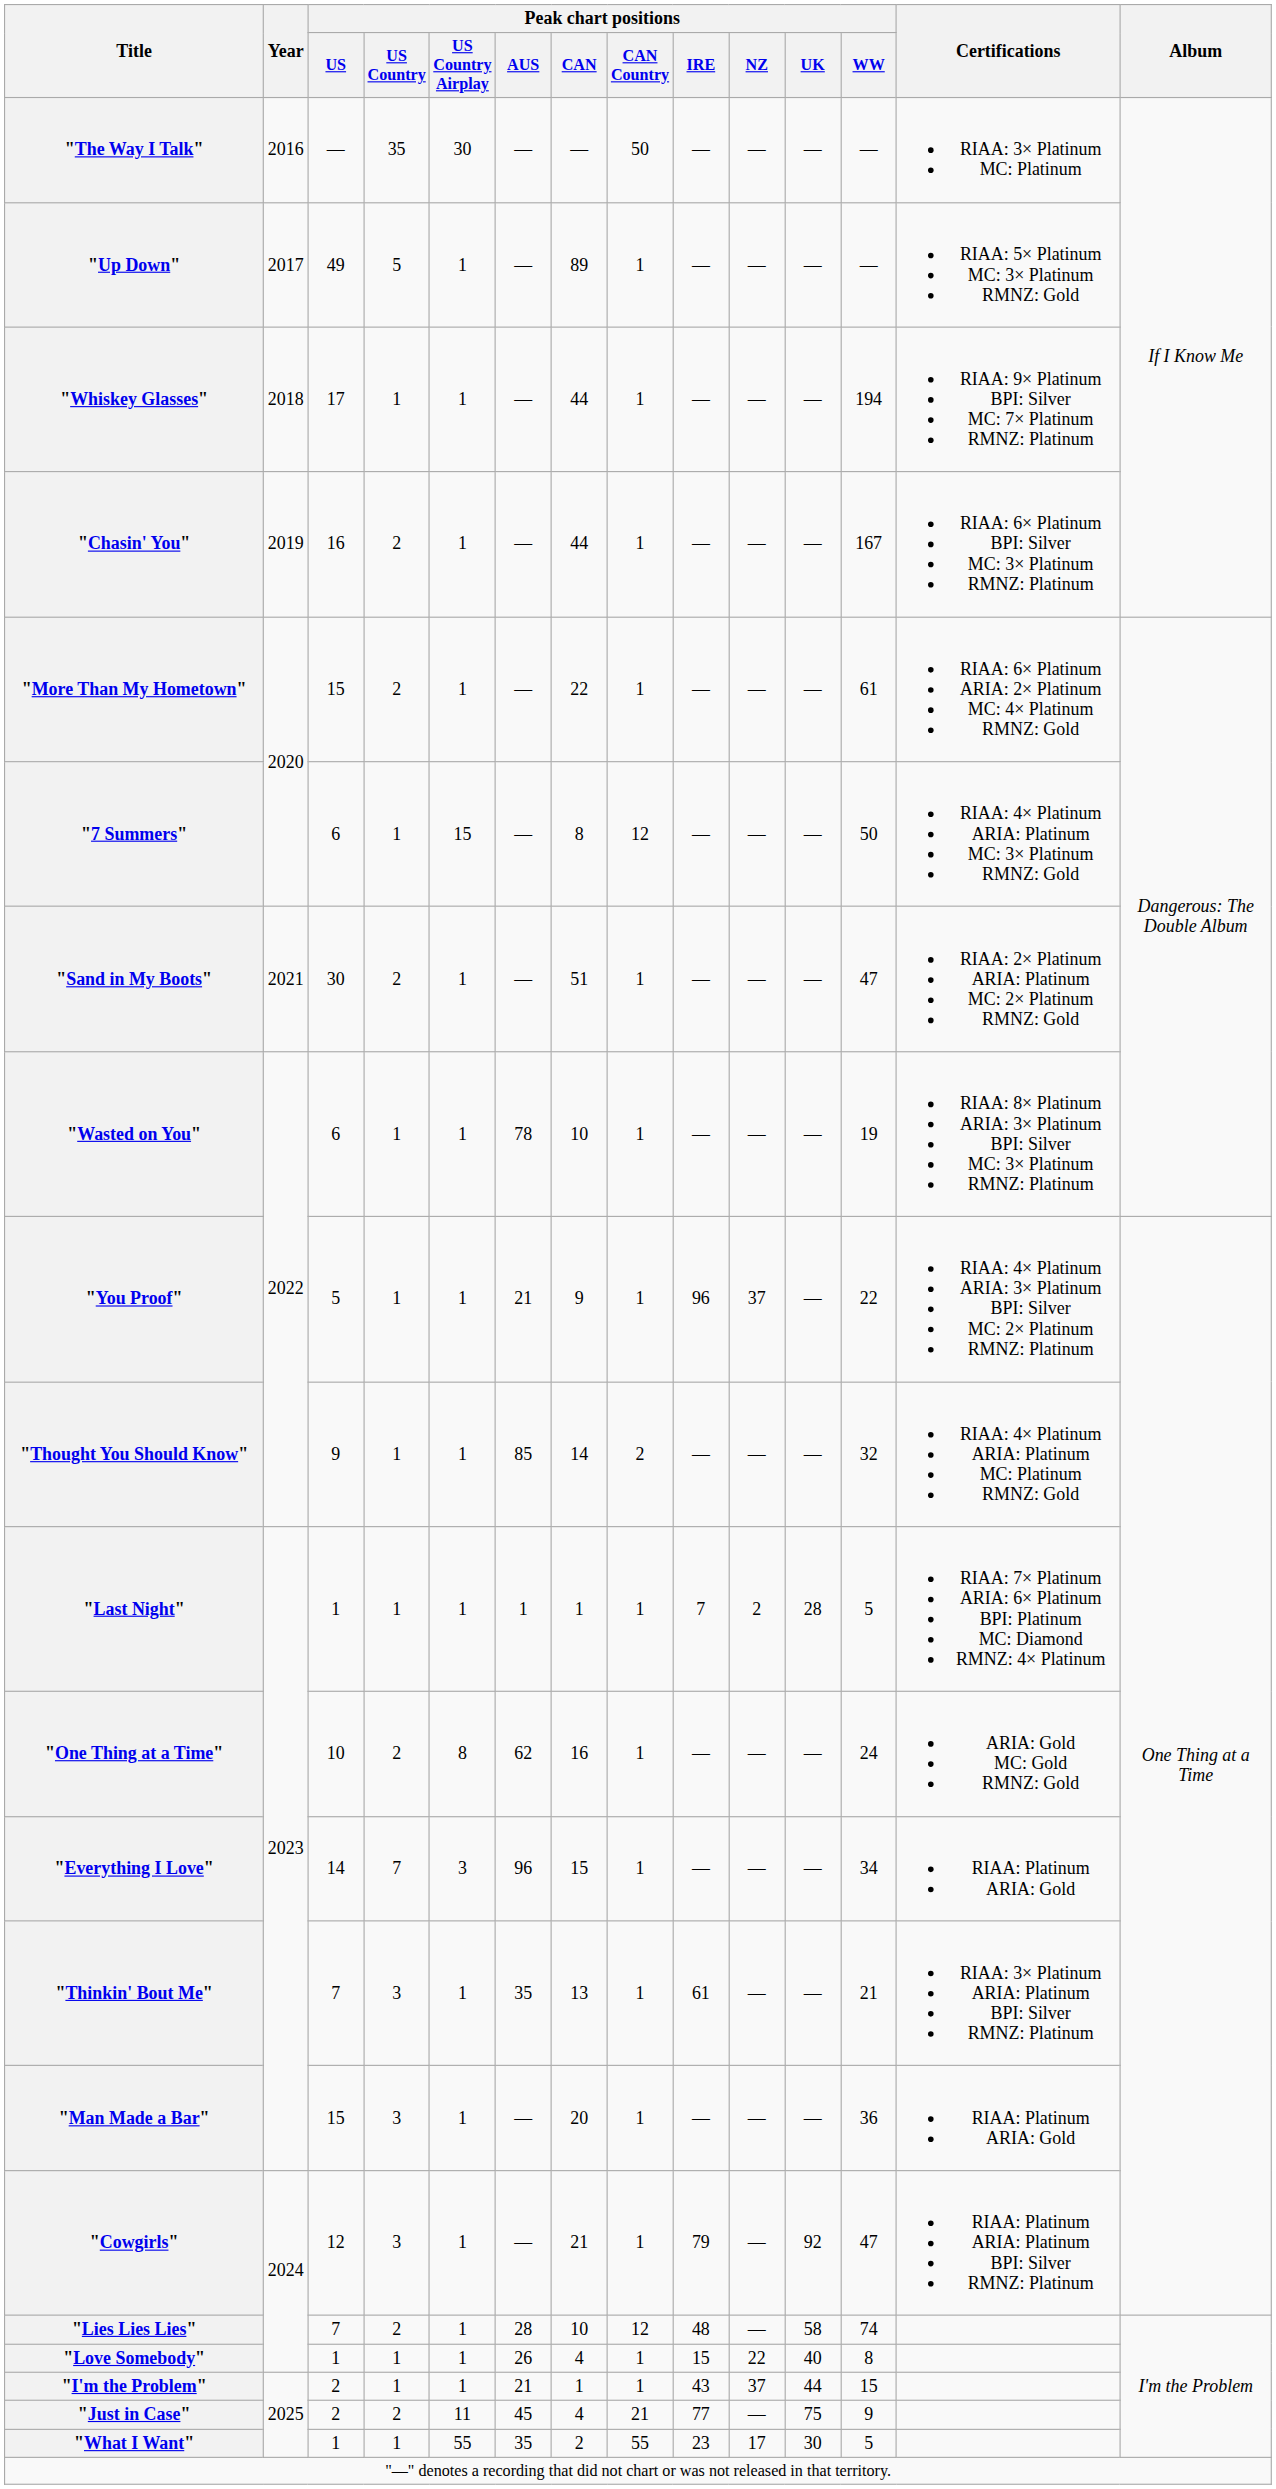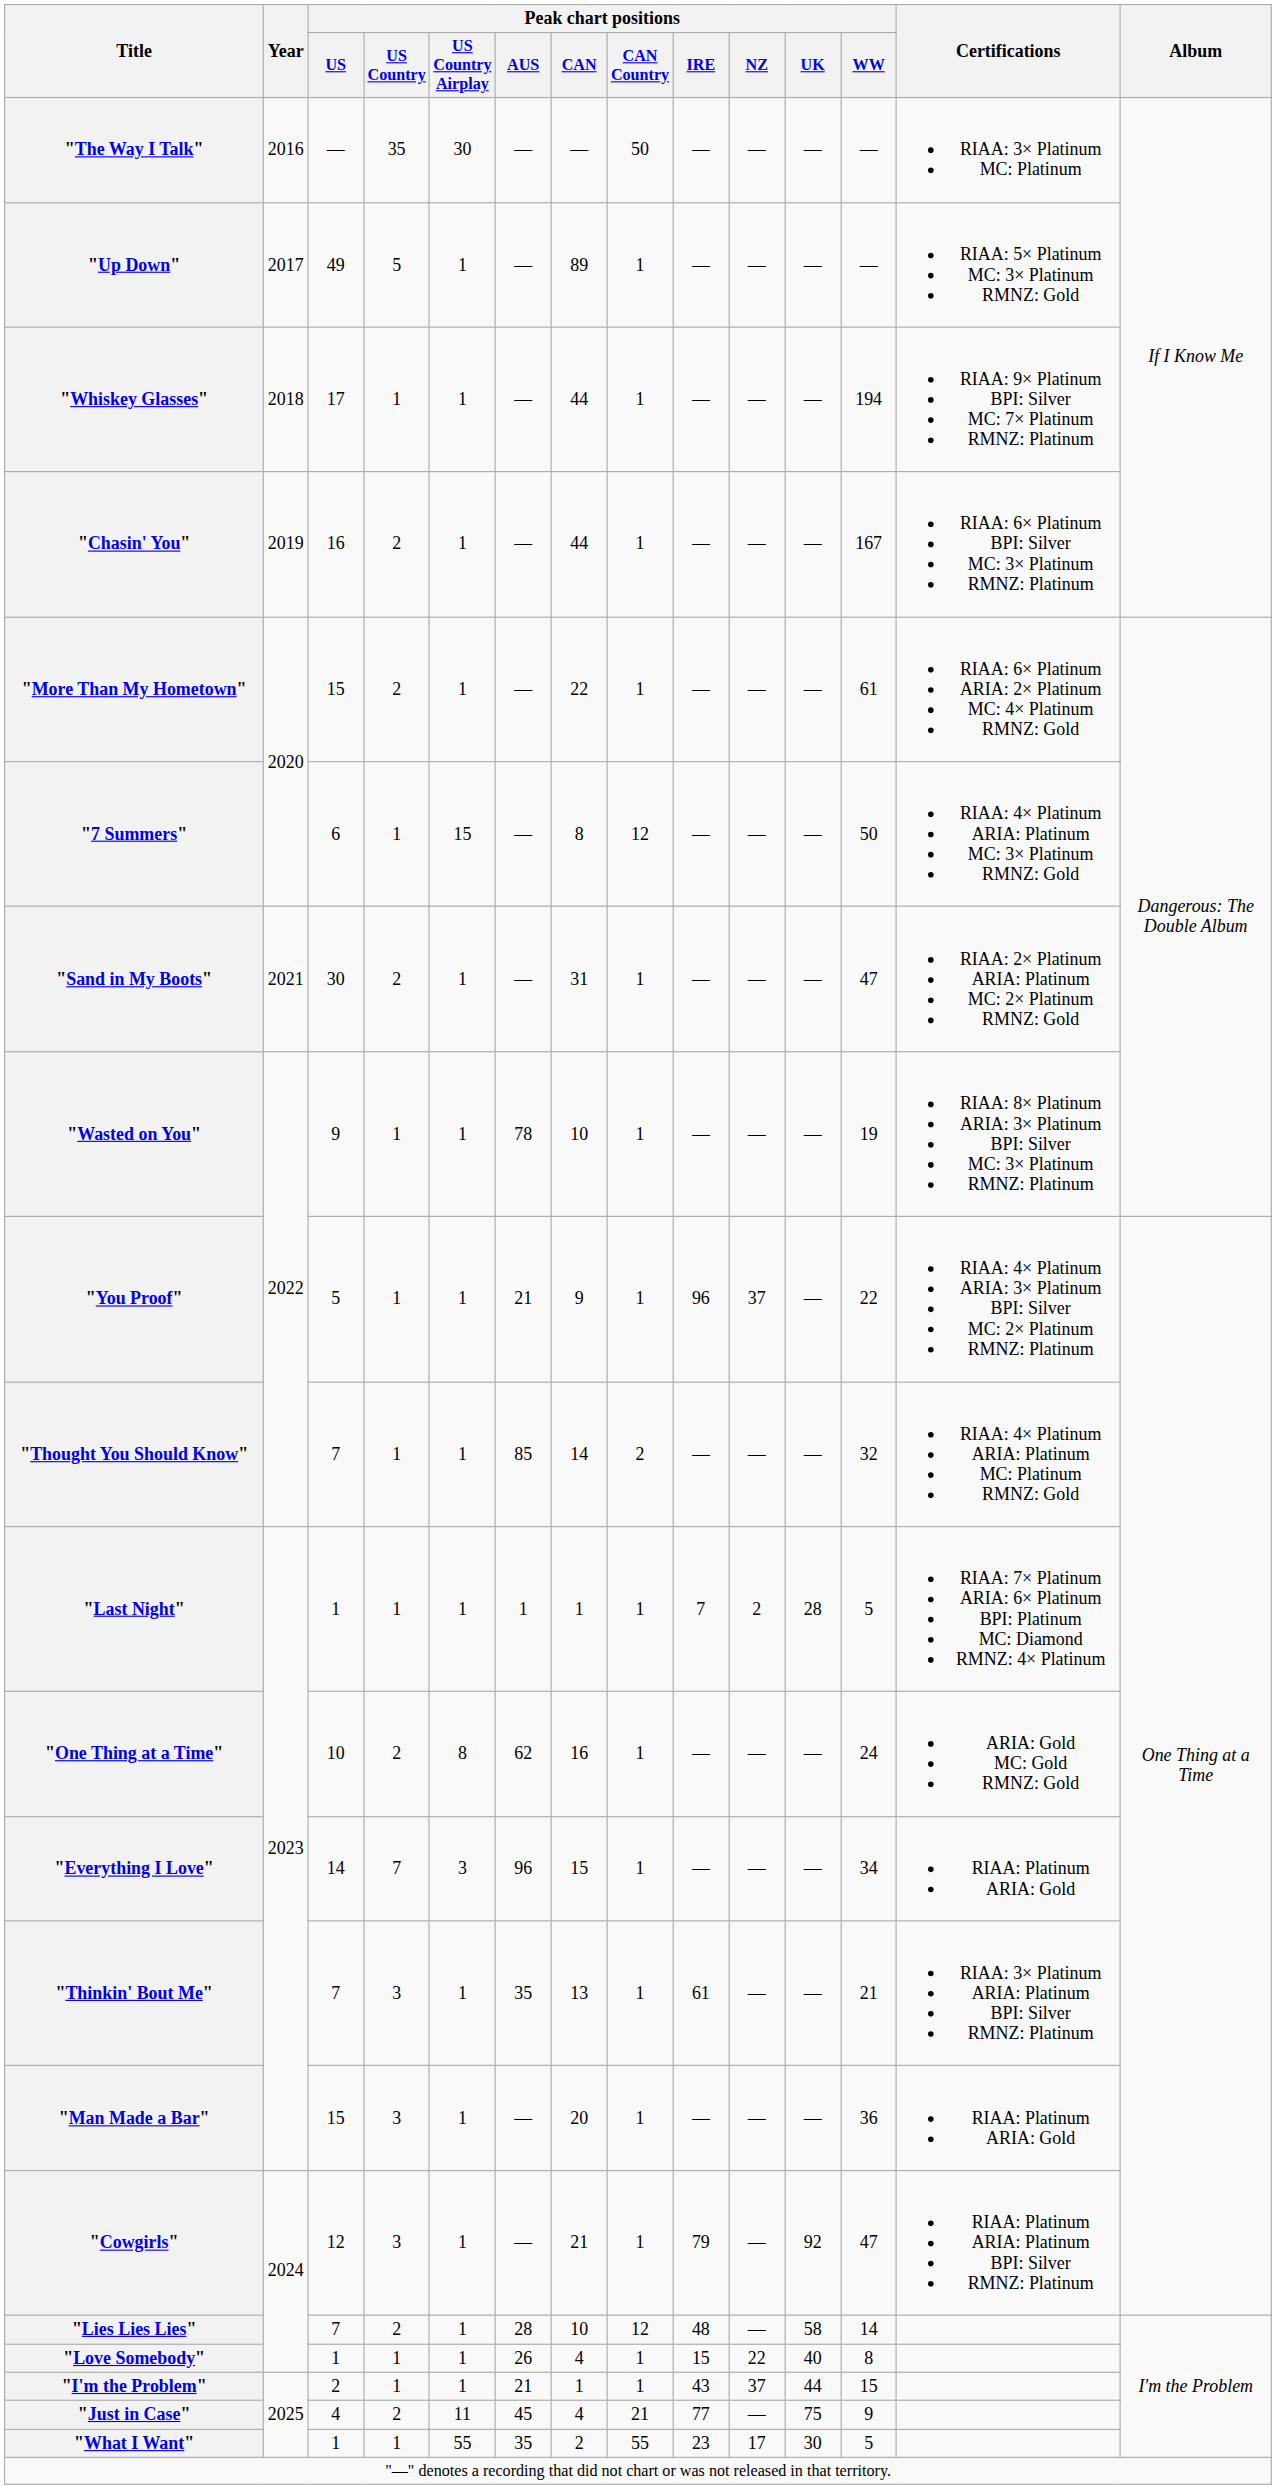"Sand in My Boots" | Peak chart positions / CAN: 51 -> 31
"Wasted on You" | Peak chart positions / US: 6 -> 9
"Thought You Should Know" | Peak chart positions / US: 9 -> 7
"Lies Lies Lies" | Peak chart positions / WW: 74 -> 14
"Just in Case" | Peak chart positions / US: 2 -> 4
